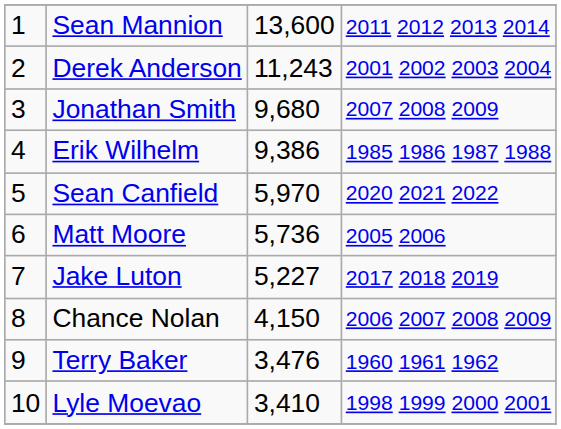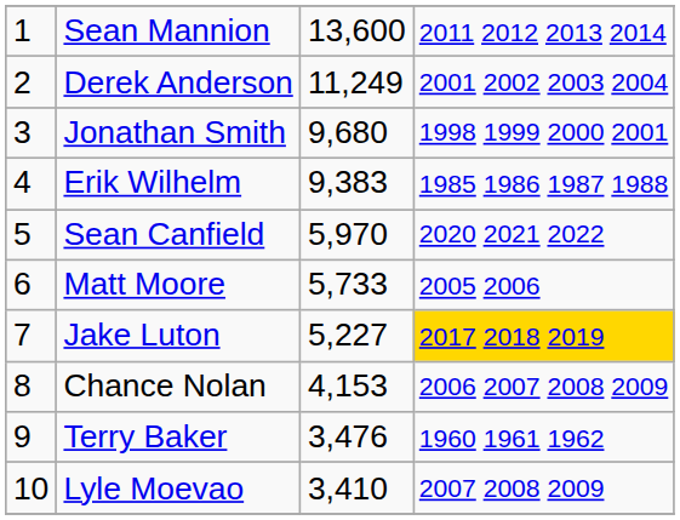Derek Anderson | column 3: 11,243 -> 11,249
Jonathan Smith | column 4: 2007 2008 2009 -> 1998 1999 2000 2001
Erik Wilhelm | column 3: 9,386 -> 9,383
Matt Moore | column 3: 5,736 -> 5,733
Jake Luton | column 4: no background -> gold background
Chance Nolan | column 3: 4,150 -> 4,153
Lyle Moevao | column 4: 1998 1999 2000 2001 -> 2007 2008 2009
